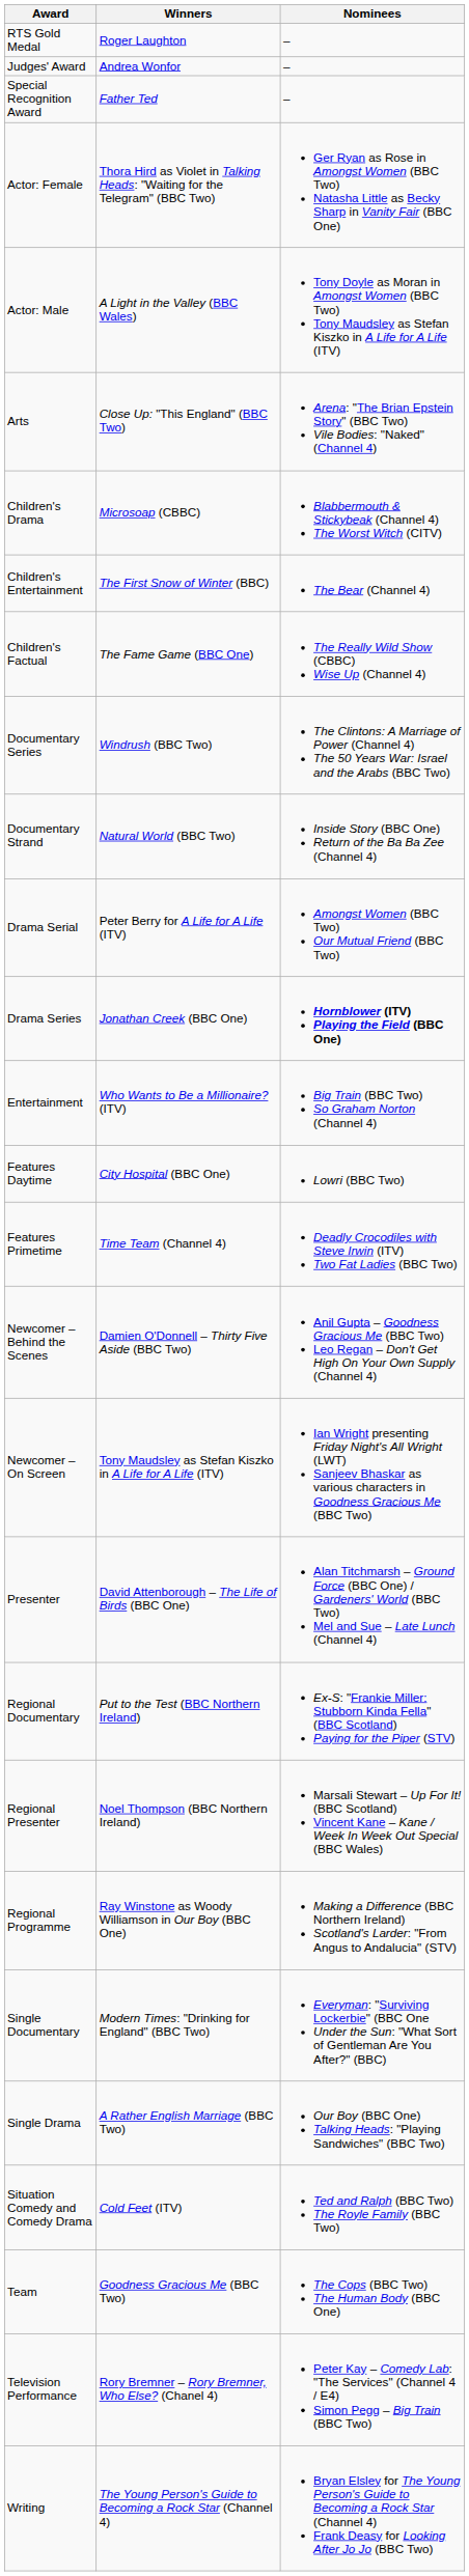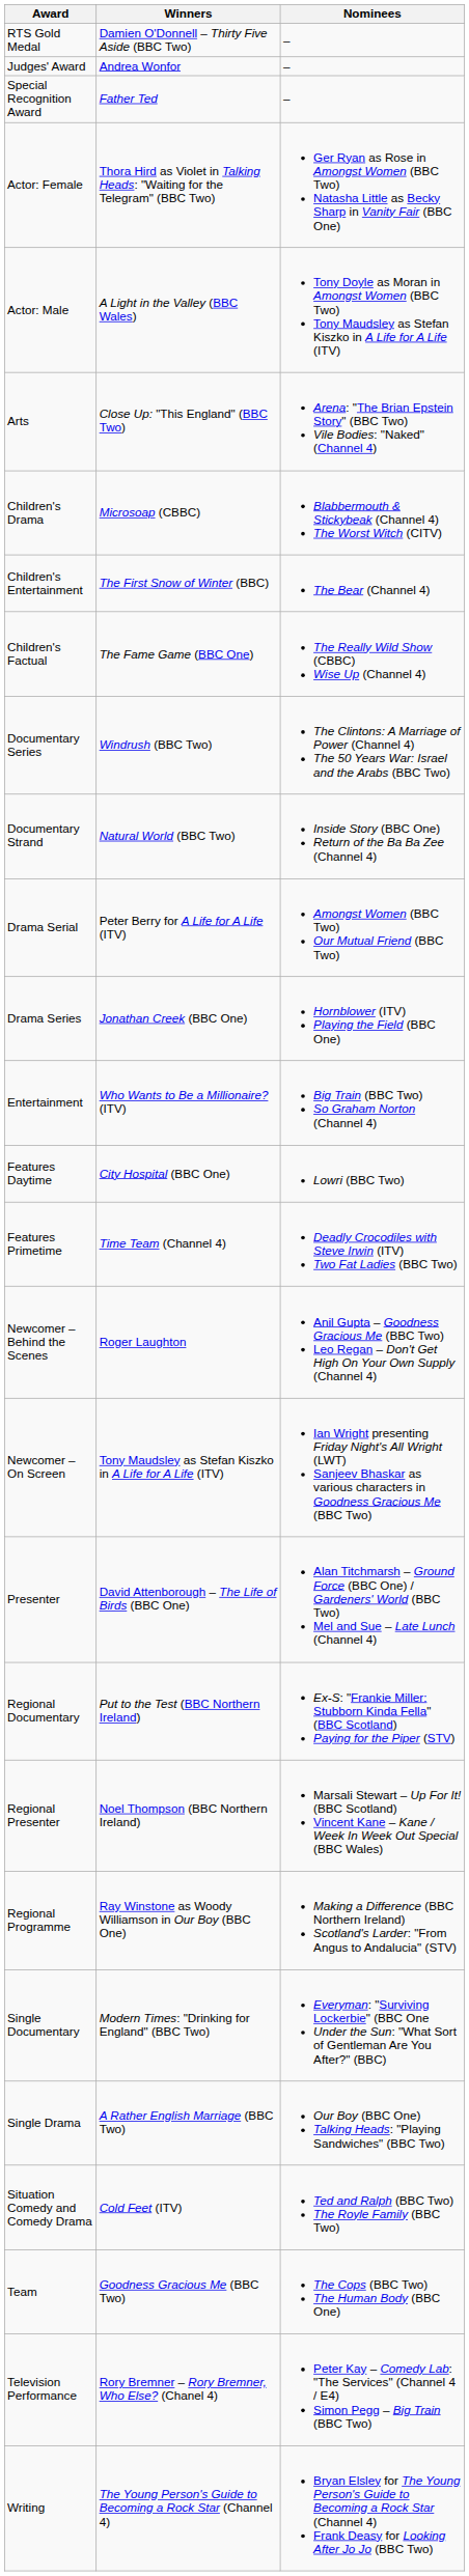RTS Gold Medal | Winners: Roger Laughton -> Damien O'Donnell – Thirty Five Aside (BBC Two)
Drama Series | Nominees: bold -> normal
Newcomer – Behind the Scenes | Winners: Damien O'Donnell – Thirty Five Aside (BBC Two) -> Roger Laughton
